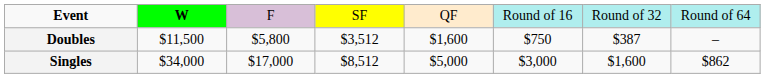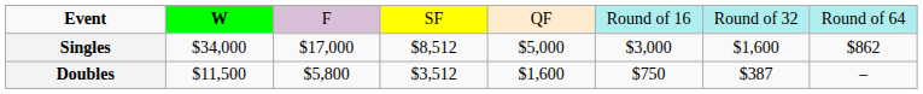rows swapped: Singles <-> Doubles
